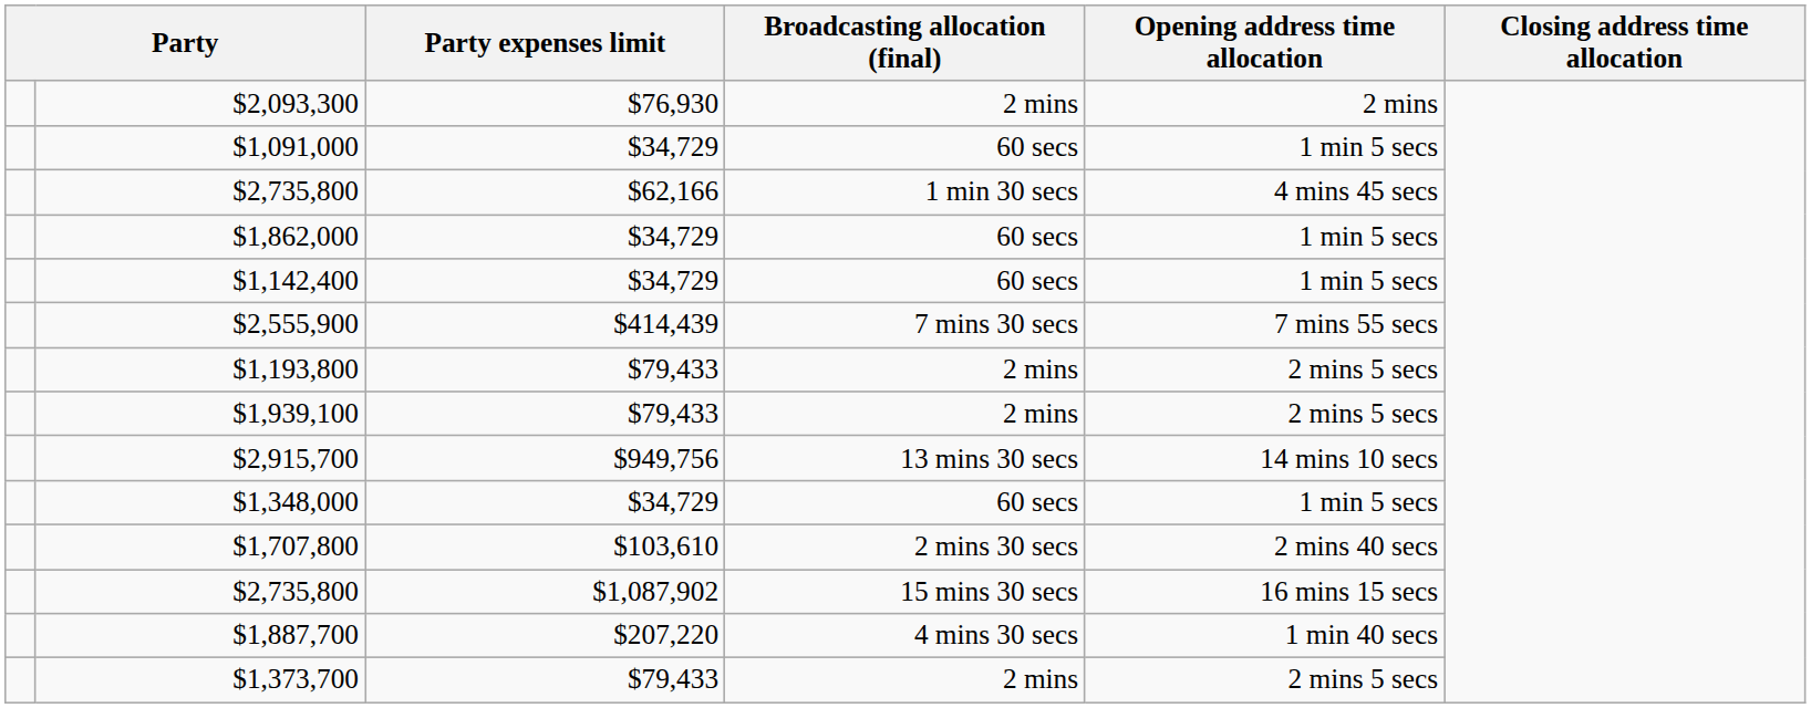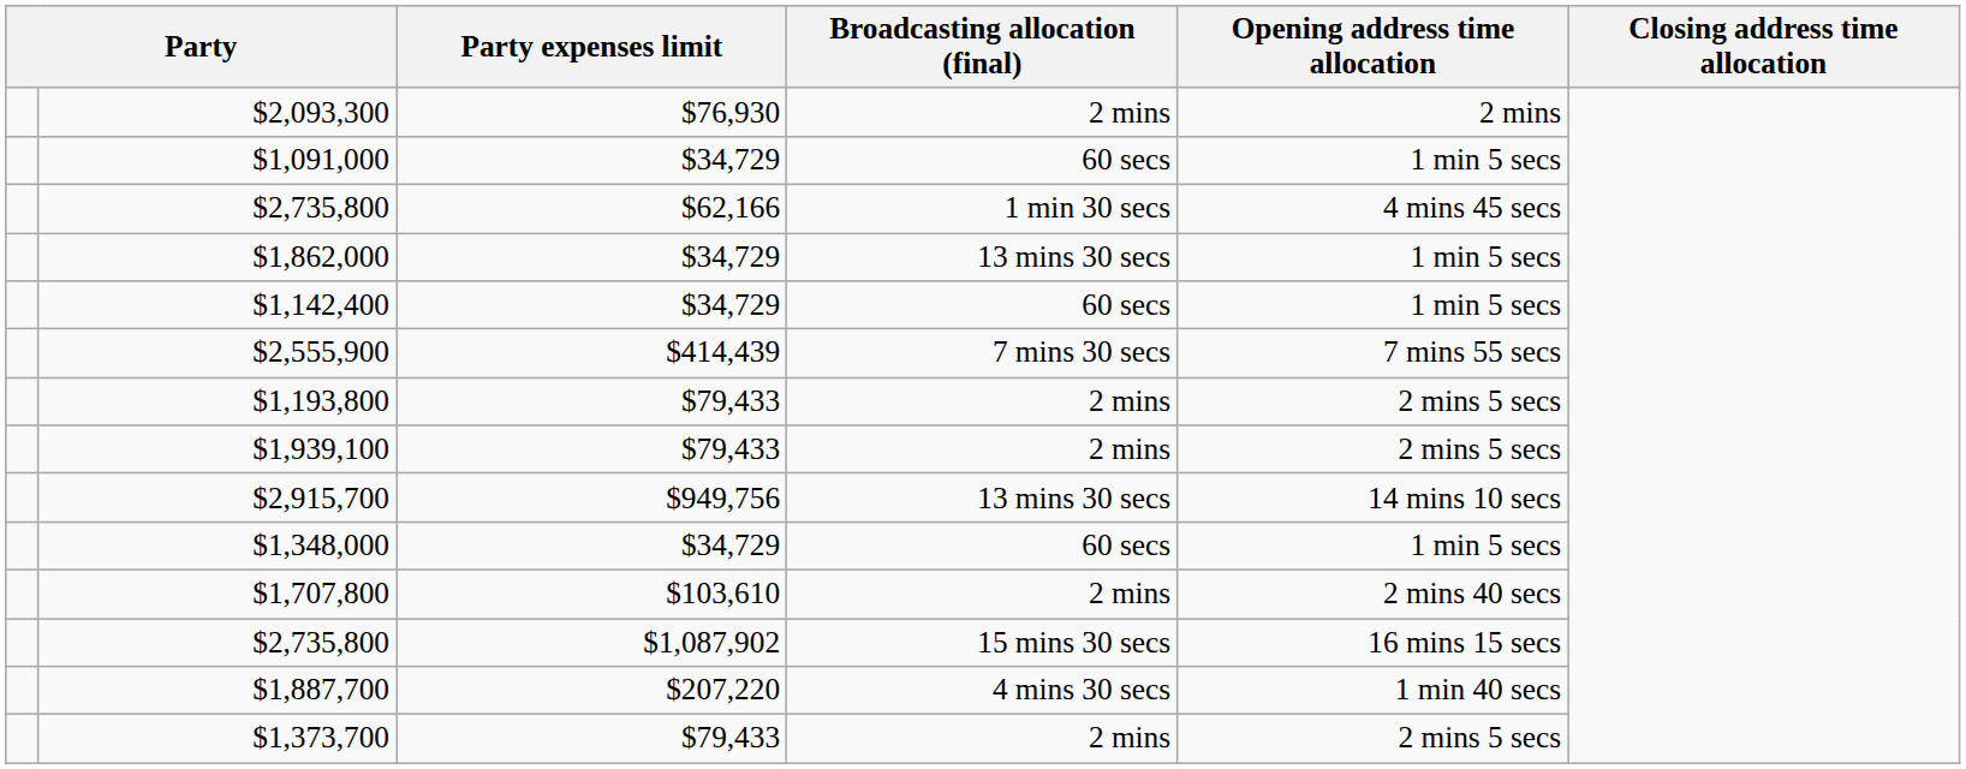$1,862,000 | Broadcasting allocation (final): 60 secs -> 13 mins 30 secs
$1,707,800 | Broadcasting allocation (final): 2 mins 30 secs -> 2 mins
